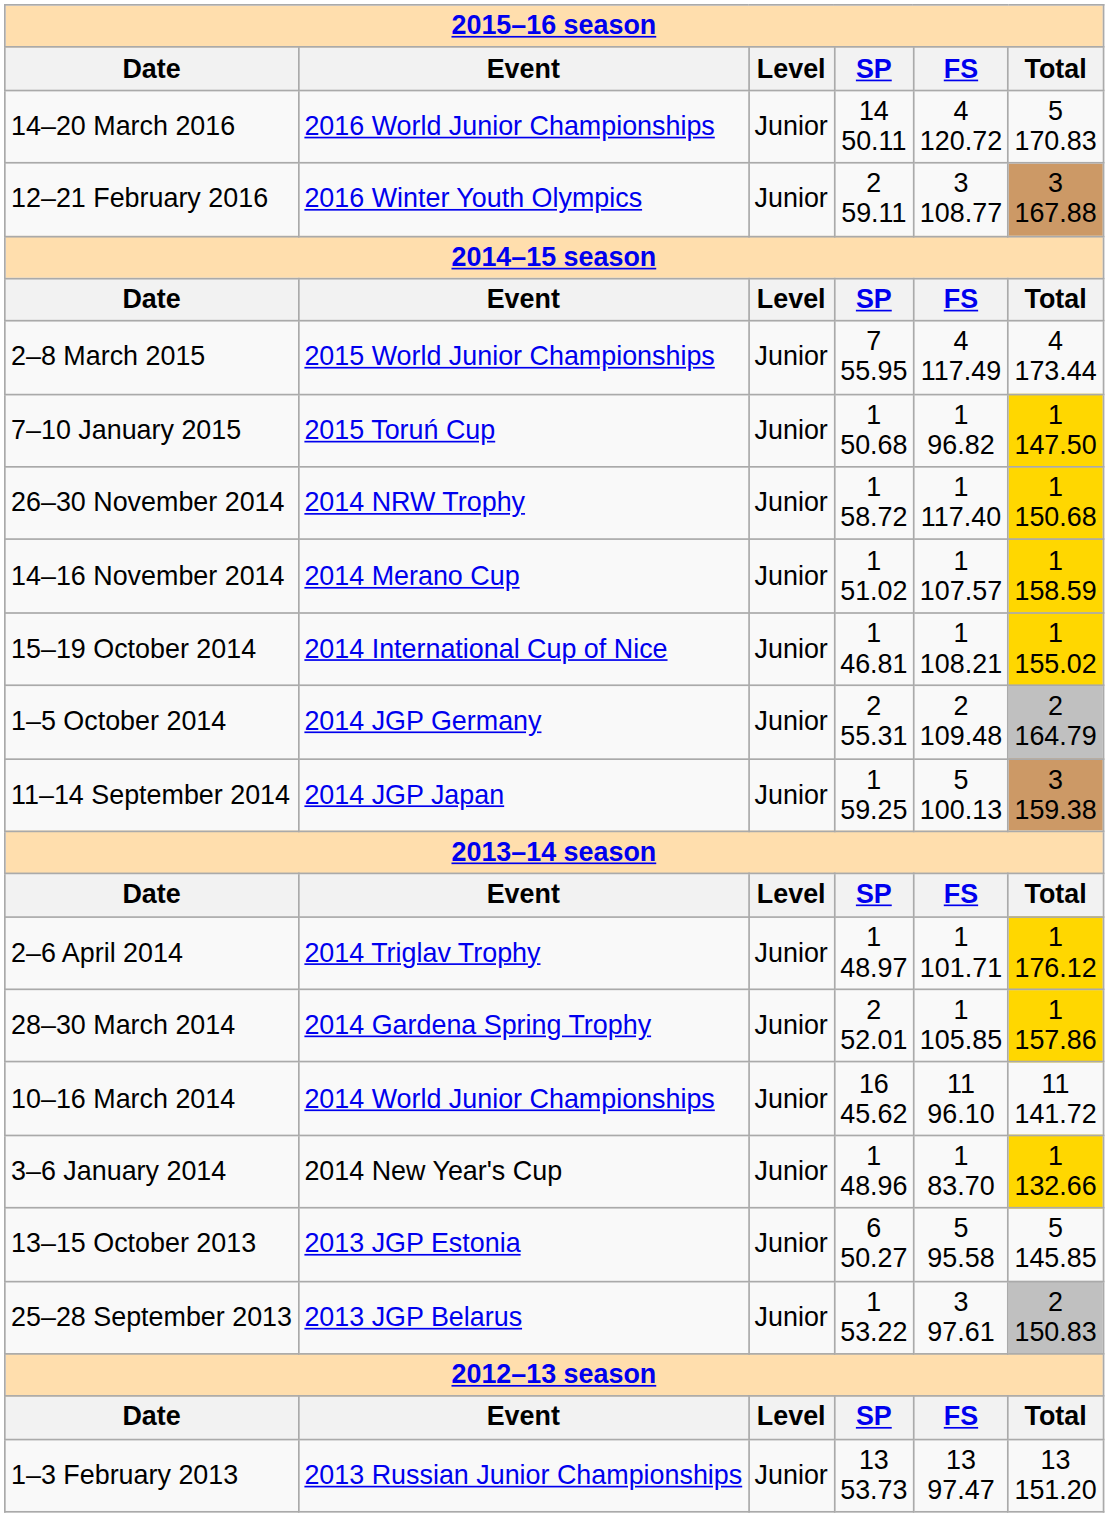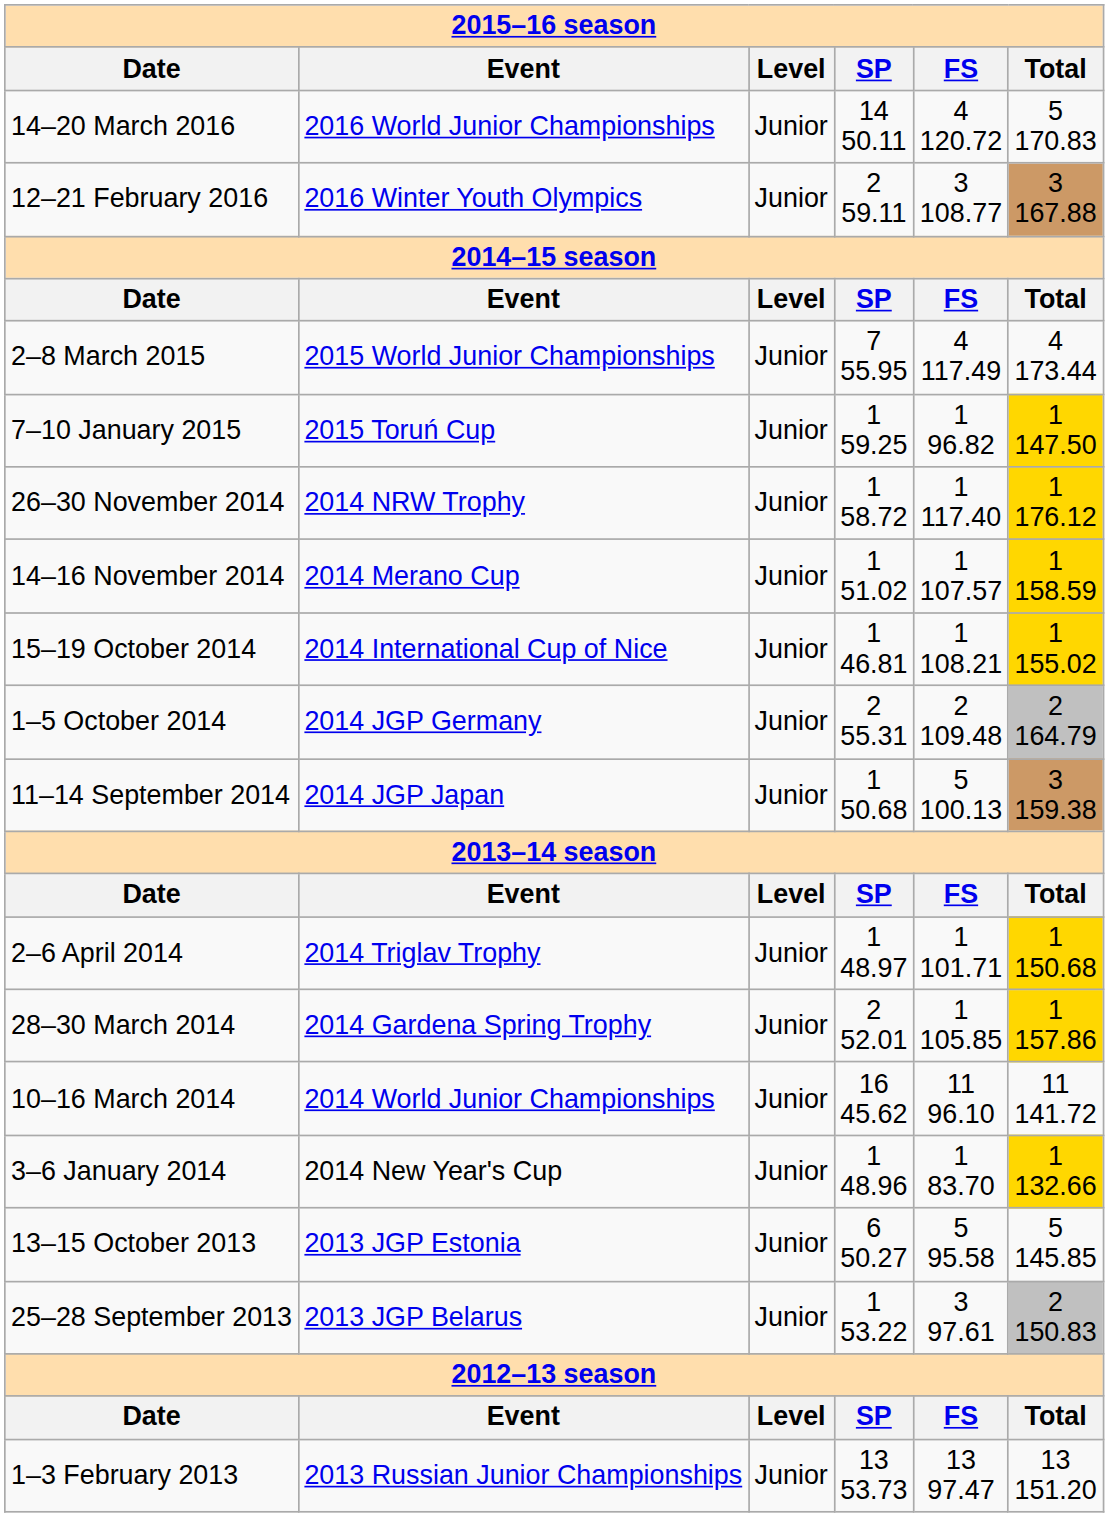7–10 January 2015 | SP: 1 50.68 -> 1 59.25
26–30 November 2014 | Total: 1 150.68 -> 1 176.12
11–14 September 2014 | SP: 1 59.25 -> 1 50.68
2–6 April 2014 | Total: 1 176.12 -> 1 150.68
